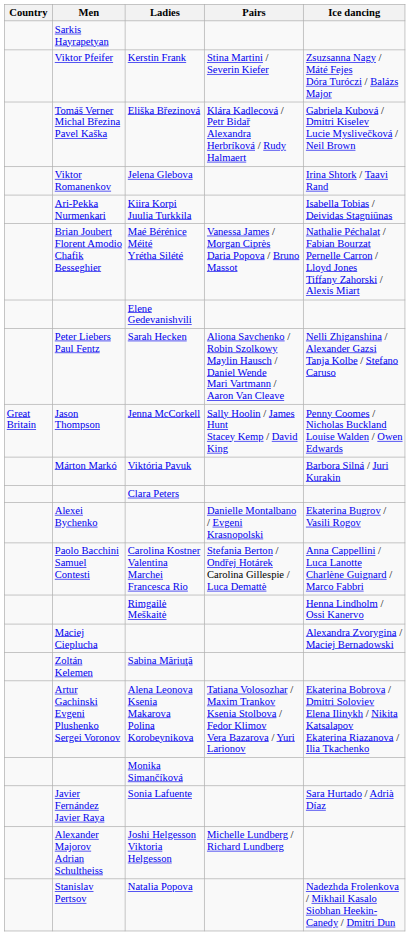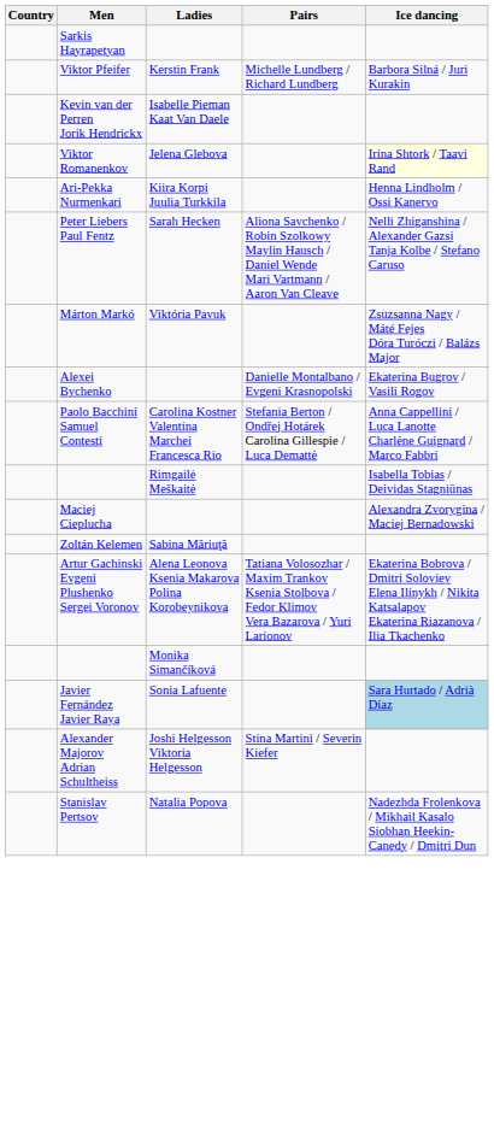Kerstin Frank | Pairs: Stina Martini / Severin Kiefer -> Michelle Lundberg / Richard Lundberg
Kerstin Frank | Ice dancing: Zsuzsanna Nagy / Máté Fejes Dóra Turóczi / Balázs Major -> Barbora Silná / Juri Kurakin
+ row: Kevin van der Perren Jorik Hendrickx | Isabelle Pieman Kaat Van Daele
- row: Tomáš Verner Michal Březina Pavel Kaška | Eliška Březinová | Klára Kadlecová / Petr Bidař Alexandra Herbríková / Rudy Halmaert | Gabriela Kubová / Dmitri Kiselev Lucie Myslivečková / Neil Brown
Jelena Glebova | Ice dancing: no background -> lightyellow background
Kiira Korpi Juulia Turkkila | Ice dancing: Isabella Tobias / Deividas Stagniūnas -> Henna Lindholm / Ossi Kanervo
- row: Brian Joubert Florent Amodio Chafik Besseghier | Maé Bérénice Méité Yrétha Silété | Vanessa James / Morgan Ciprès Daria Popova / Bruno Massot | Nathalie Péchalat / Fabian Bourzat Pernelle Carron / Lloyd Jones Tiffany Zahorski / Alexis Miart
- row: Elene Gedevanishvili
- row: Great Britain | Jason Thompson | Jenna McCorkell | Sally Hoolin / James Hunt Stacey Kemp / David King | Penny Coomes / Nicholas Buckland Louise Walden / Owen Edwards
Viktória Pavuk | Ice dancing: Barbora Silná / Juri Kurakin -> Zsuzsanna Nagy / Máté Fejes Dóra Turóczi / Balázs Major
- row: Clara Peters
Rimgailė Meškaitė | Ice dancing: Henna Lindholm / Ossi Kanervo -> Isabella Tobias / Deividas Stagniūnas
Sonia Lafuente | Ice dancing: no background -> lightblue background
Joshi Helgesson Viktoria Helgesson | Pairs: Michelle Lundberg / Richard Lundberg -> Stina Martini / Severin Kiefer
